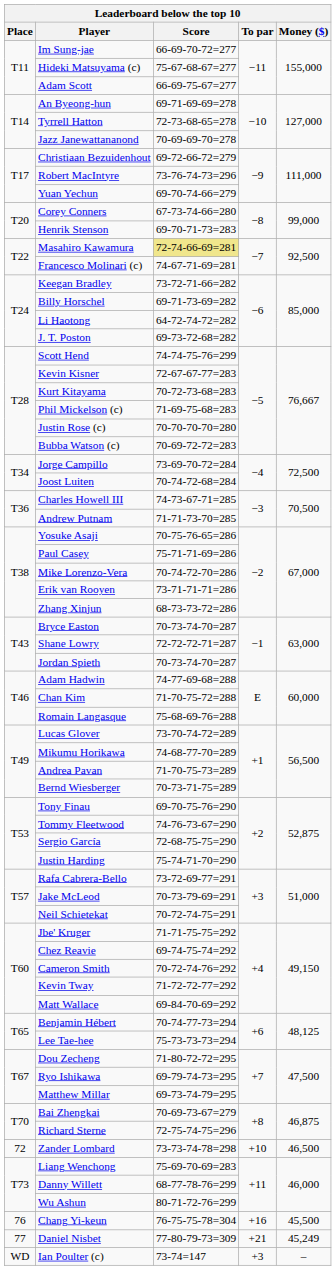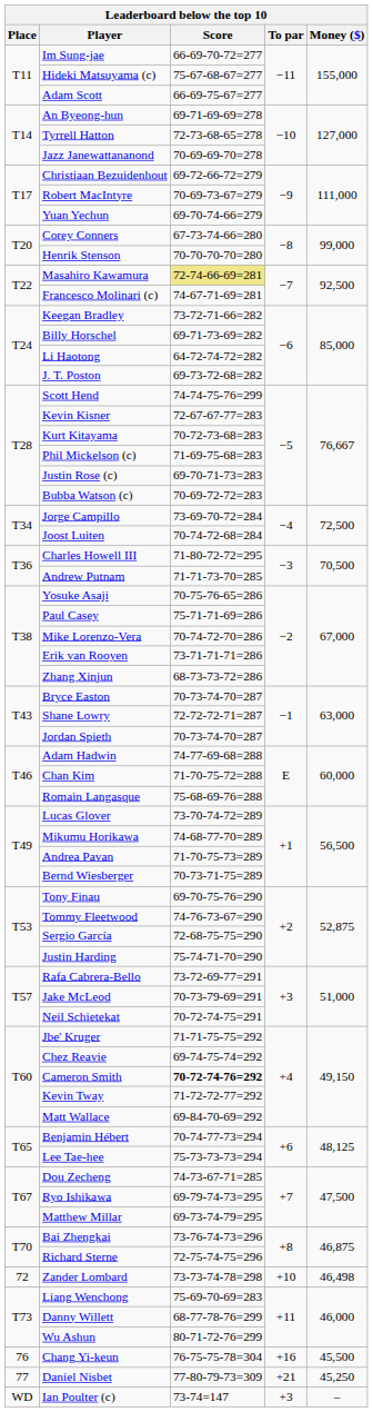Robert MacIntyre | Score: 73-76-74-73=296 -> 70-69-73-67=279
Henrik Stenson | Score: 69-70-71-73=283 -> 70-70-70-70=280
Justin Rose (c) | Score: 70-70-70-70=280 -> 69-70-71-73=283
Charles Howell III | Score: 74-73-67-71=285 -> 71-80-72-72=295
Cameron Smith | Score: normal -> bold
Dou Zecheng | Score: 71-80-72-72=295 -> 74-73-67-71=285
Bai Zhengkai | Score: 70-69-73-67=279 -> 73-76-74-73=296
Zander Lombard | Money ($): 46,500 -> 46,498
Daniel Nisbet | Money ($): 45,249 -> 45,250
